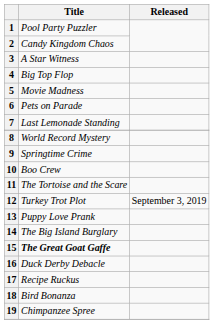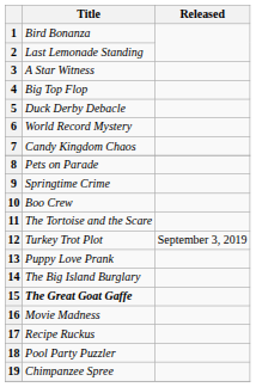1 | Title: Pool Party Puzzler -> Bird Bonanza
2 | Title: Candy Kingdom Chaos -> Last Lemonade Standing
5 | Title: Movie Madness -> Duck Derby Debacle
6 | Title: Pets on Parade -> World Record Mystery
7 | Title: Last Lemonade Standing -> Candy Kingdom Chaos
8 | Title: World Record Mystery -> Pets on Parade
16 | Title: Duck Derby Debacle -> Movie Madness
18 | Title: Bird Bonanza -> Pool Party Puzzler
